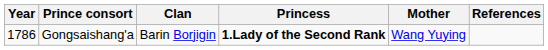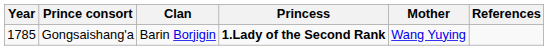Gongsaishang'a | Year: 1786 -> 1785
